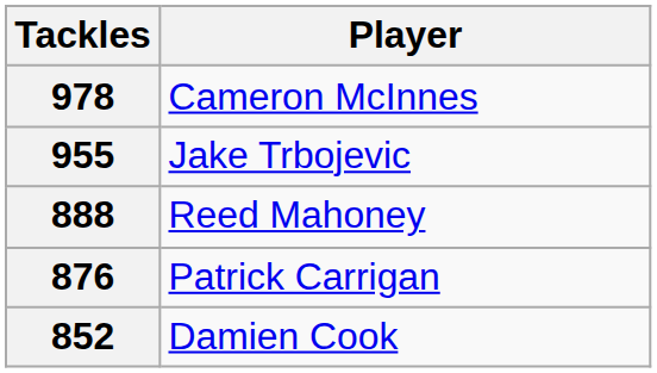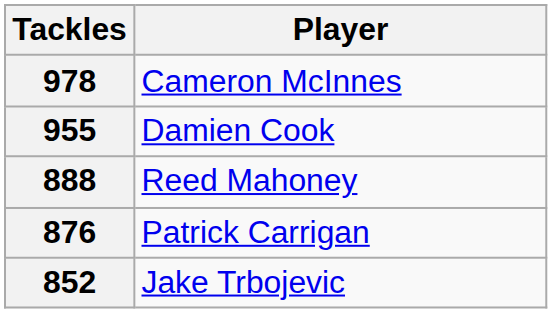955 | Player: Jake Trbojevic -> Damien Cook
852 | Player: Damien Cook -> Jake Trbojevic
